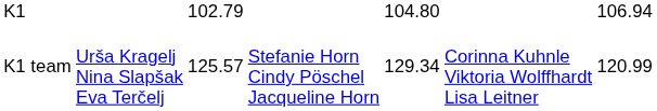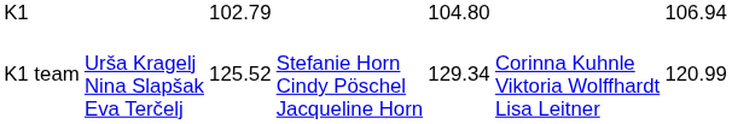K1 team | column 3: 125.57 -> 125.52
